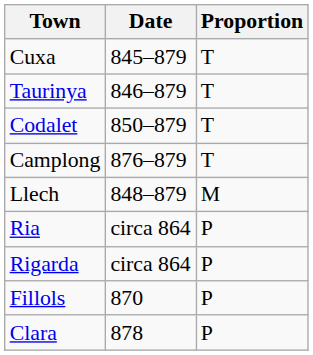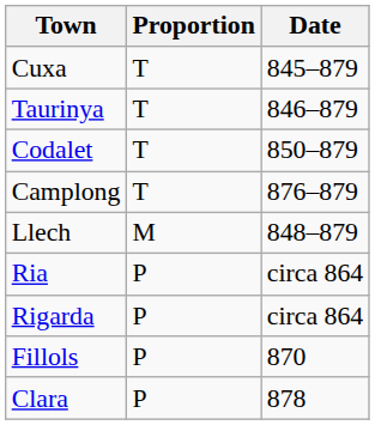columns swapped: Date <-> Proportion
